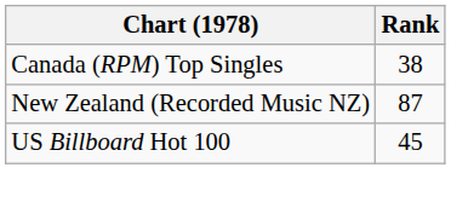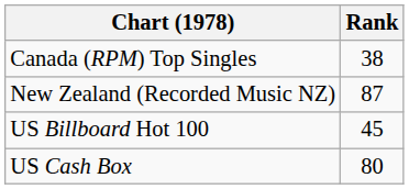+ row: US Cash Box | 80
